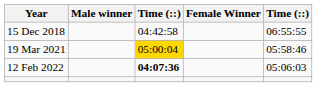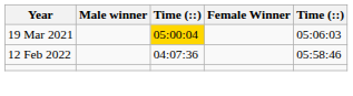- row: 15 Dec 2018 | 04:42:58 | 06:55:55
19 Mar 2021 | column 5: 05:58:46 -> 05:06:03
12 Feb 2022 | column 3: bold -> normal
12 Feb 2022 | column 5: 05:06:03 -> 05:58:46
